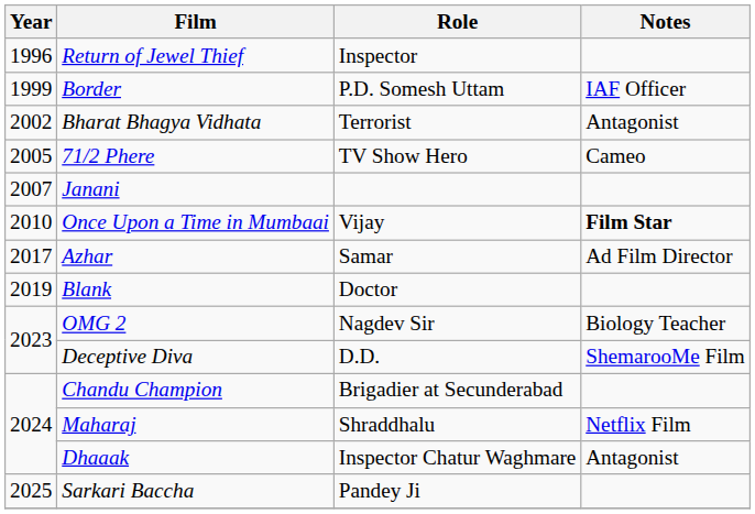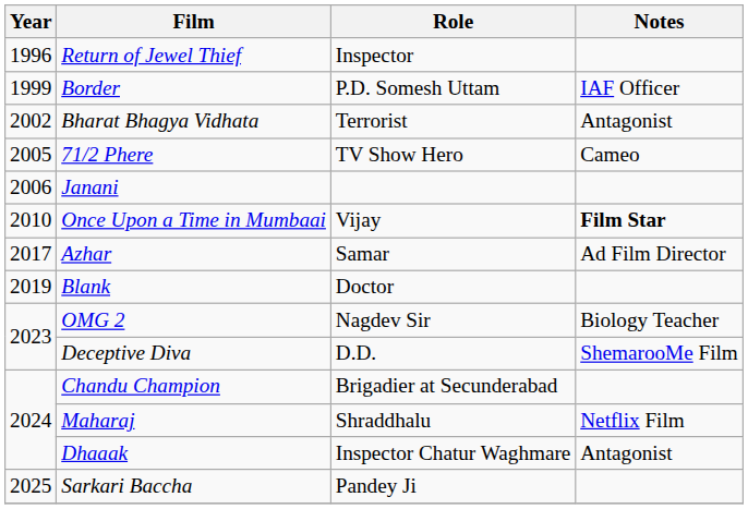Janani | Year: 2007 -> 2006
